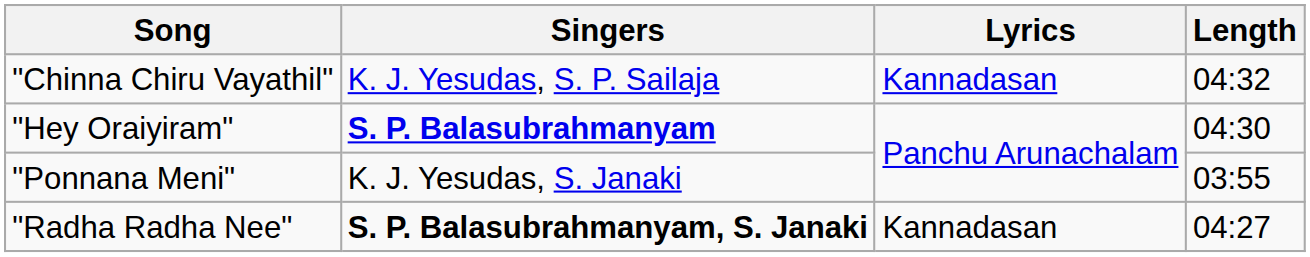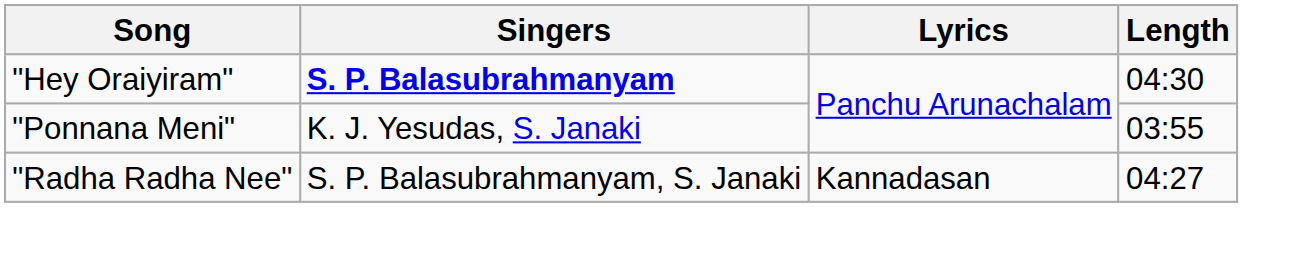- row: "Chinna Chiru Vayathil" | K. J. Yesudas, S. P. Sailaja | Kannadasan | 04:32
"Radha Radha Nee" | Singers: bold -> normal
